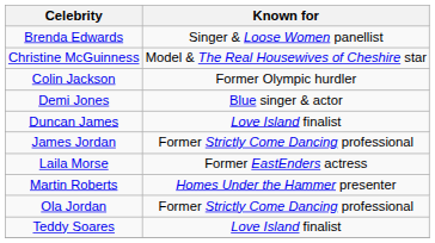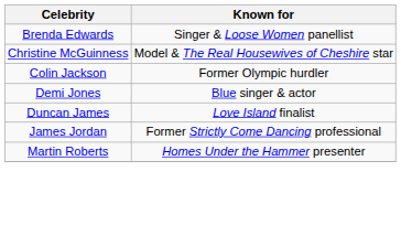- row: Laila Morse | Former EastEnders actress
- row: Ola Jordan | Former Strictly Come Dancing professional
- row: Teddy Soares | Love Island finalist
